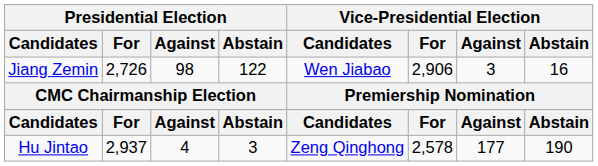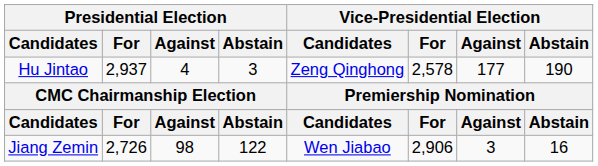rows swapped: Hu Jintao <-> Jiang Zemin
